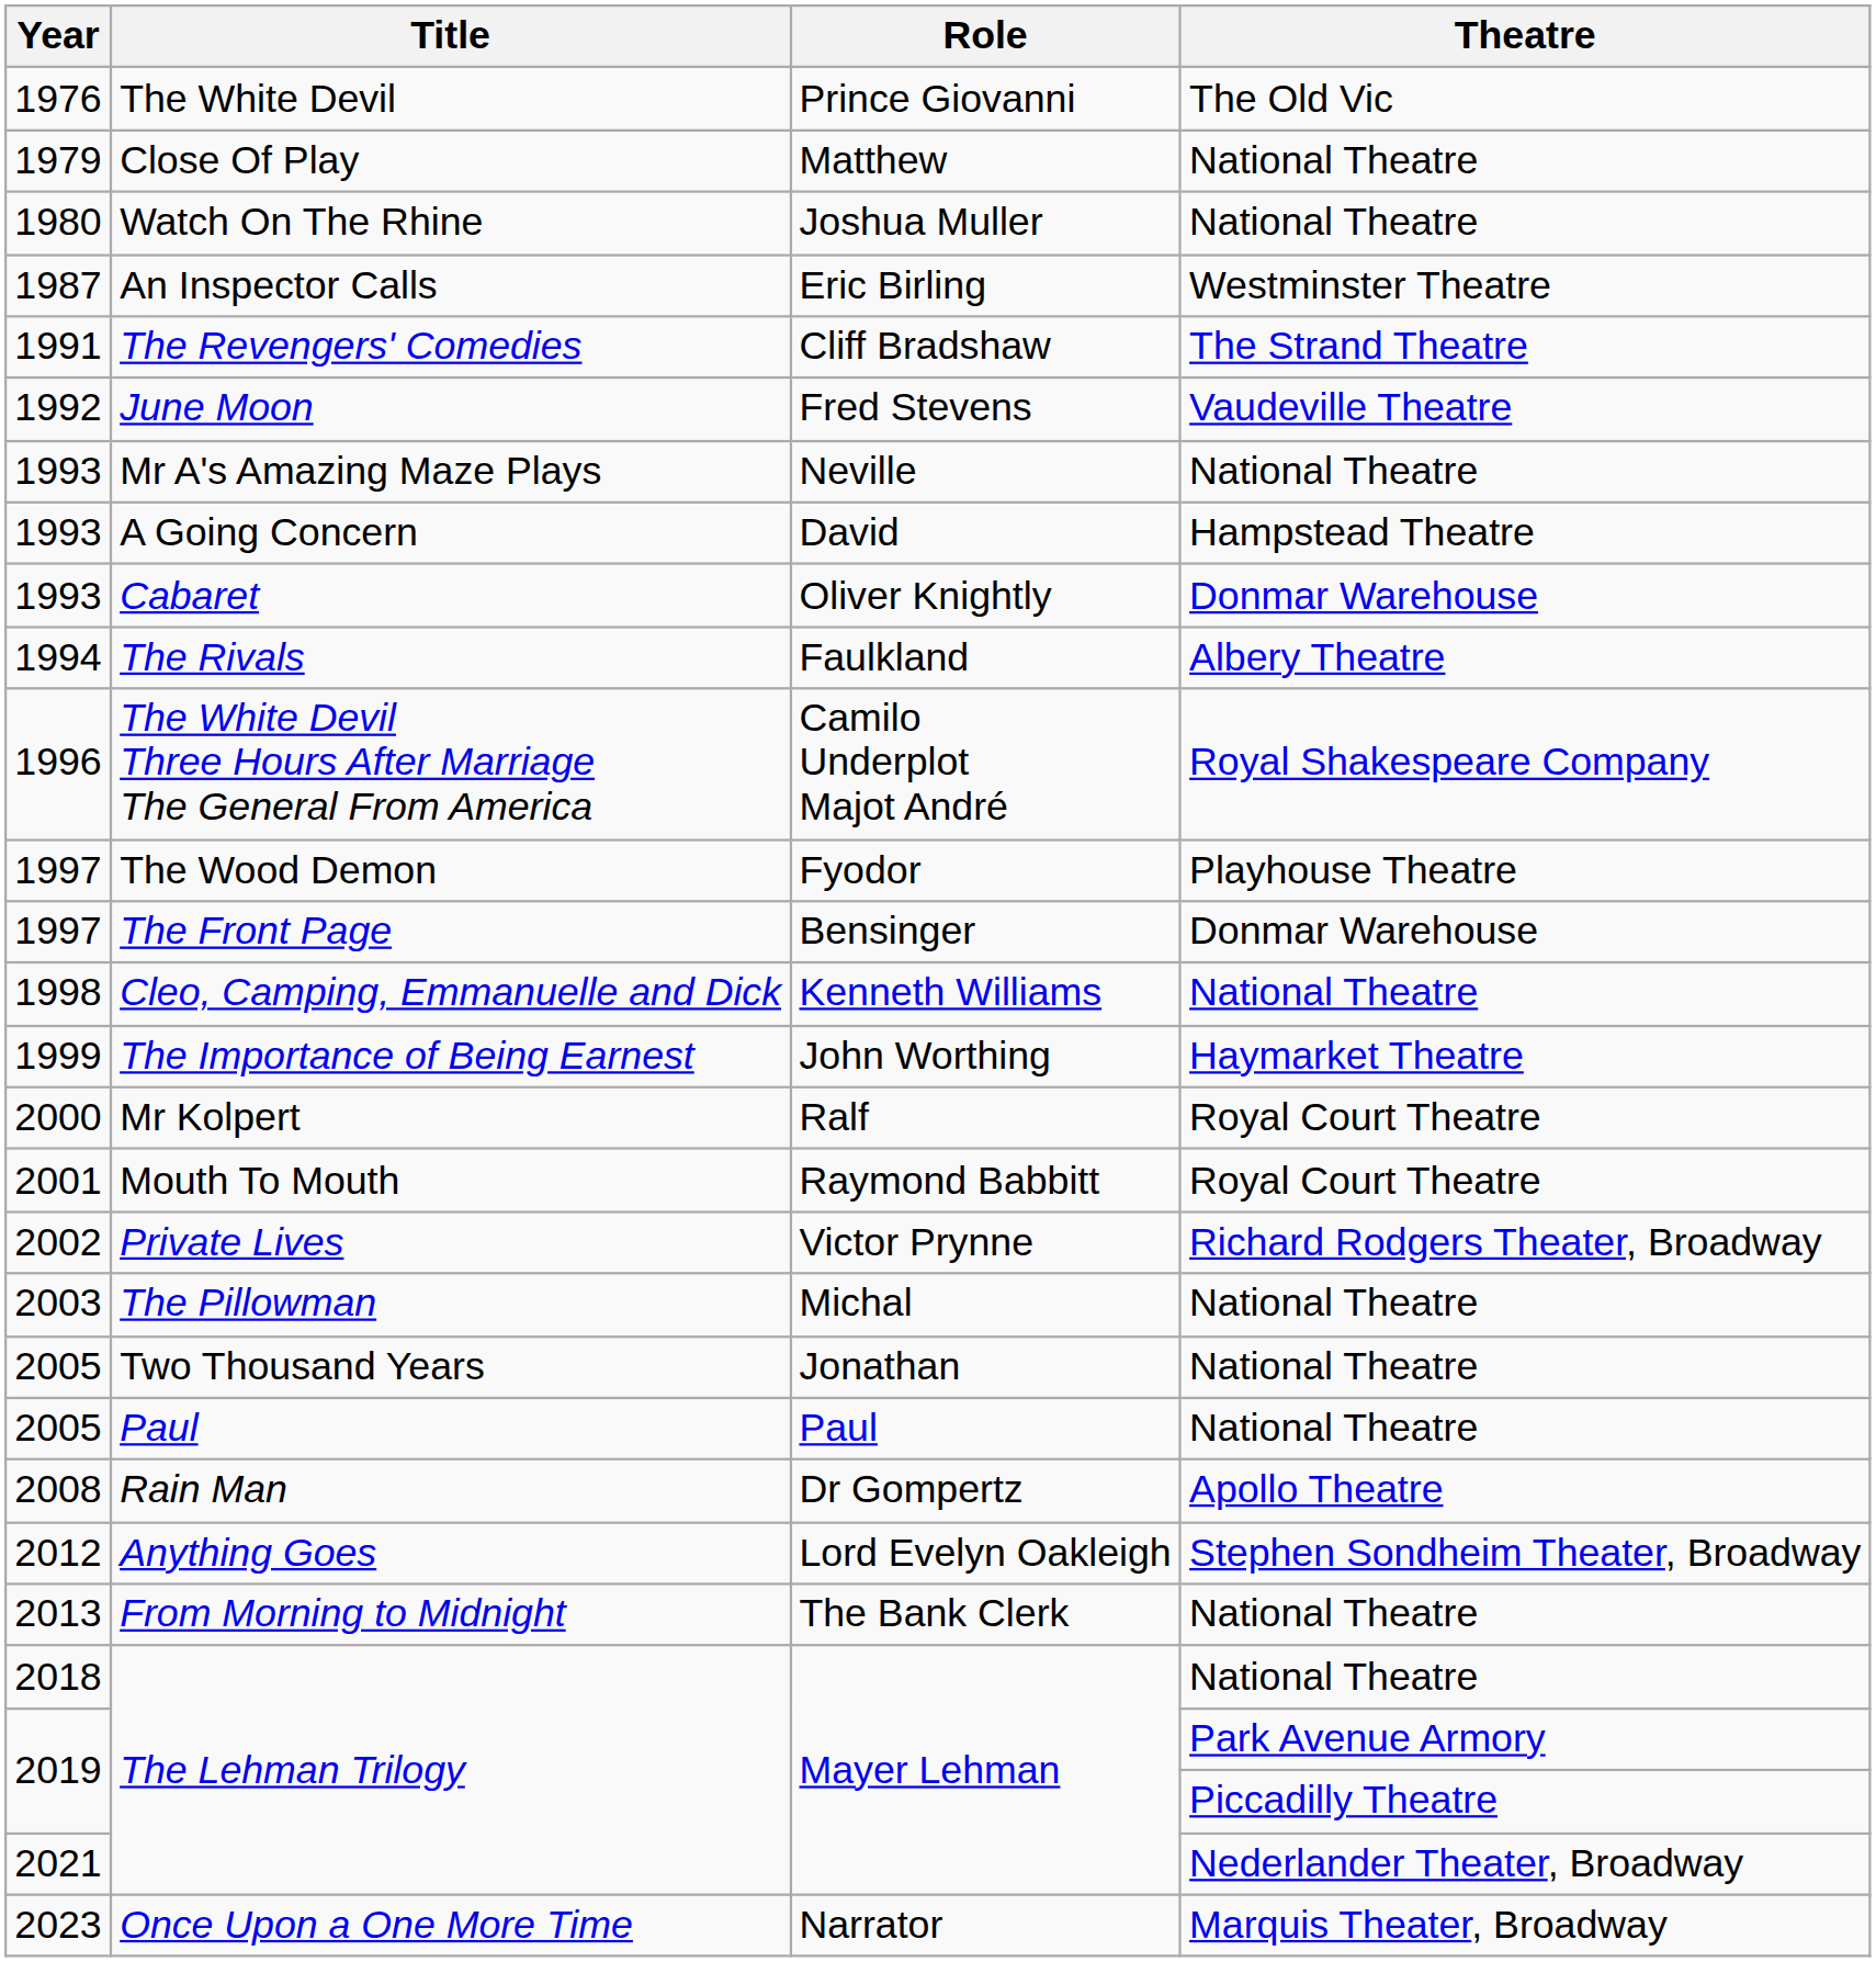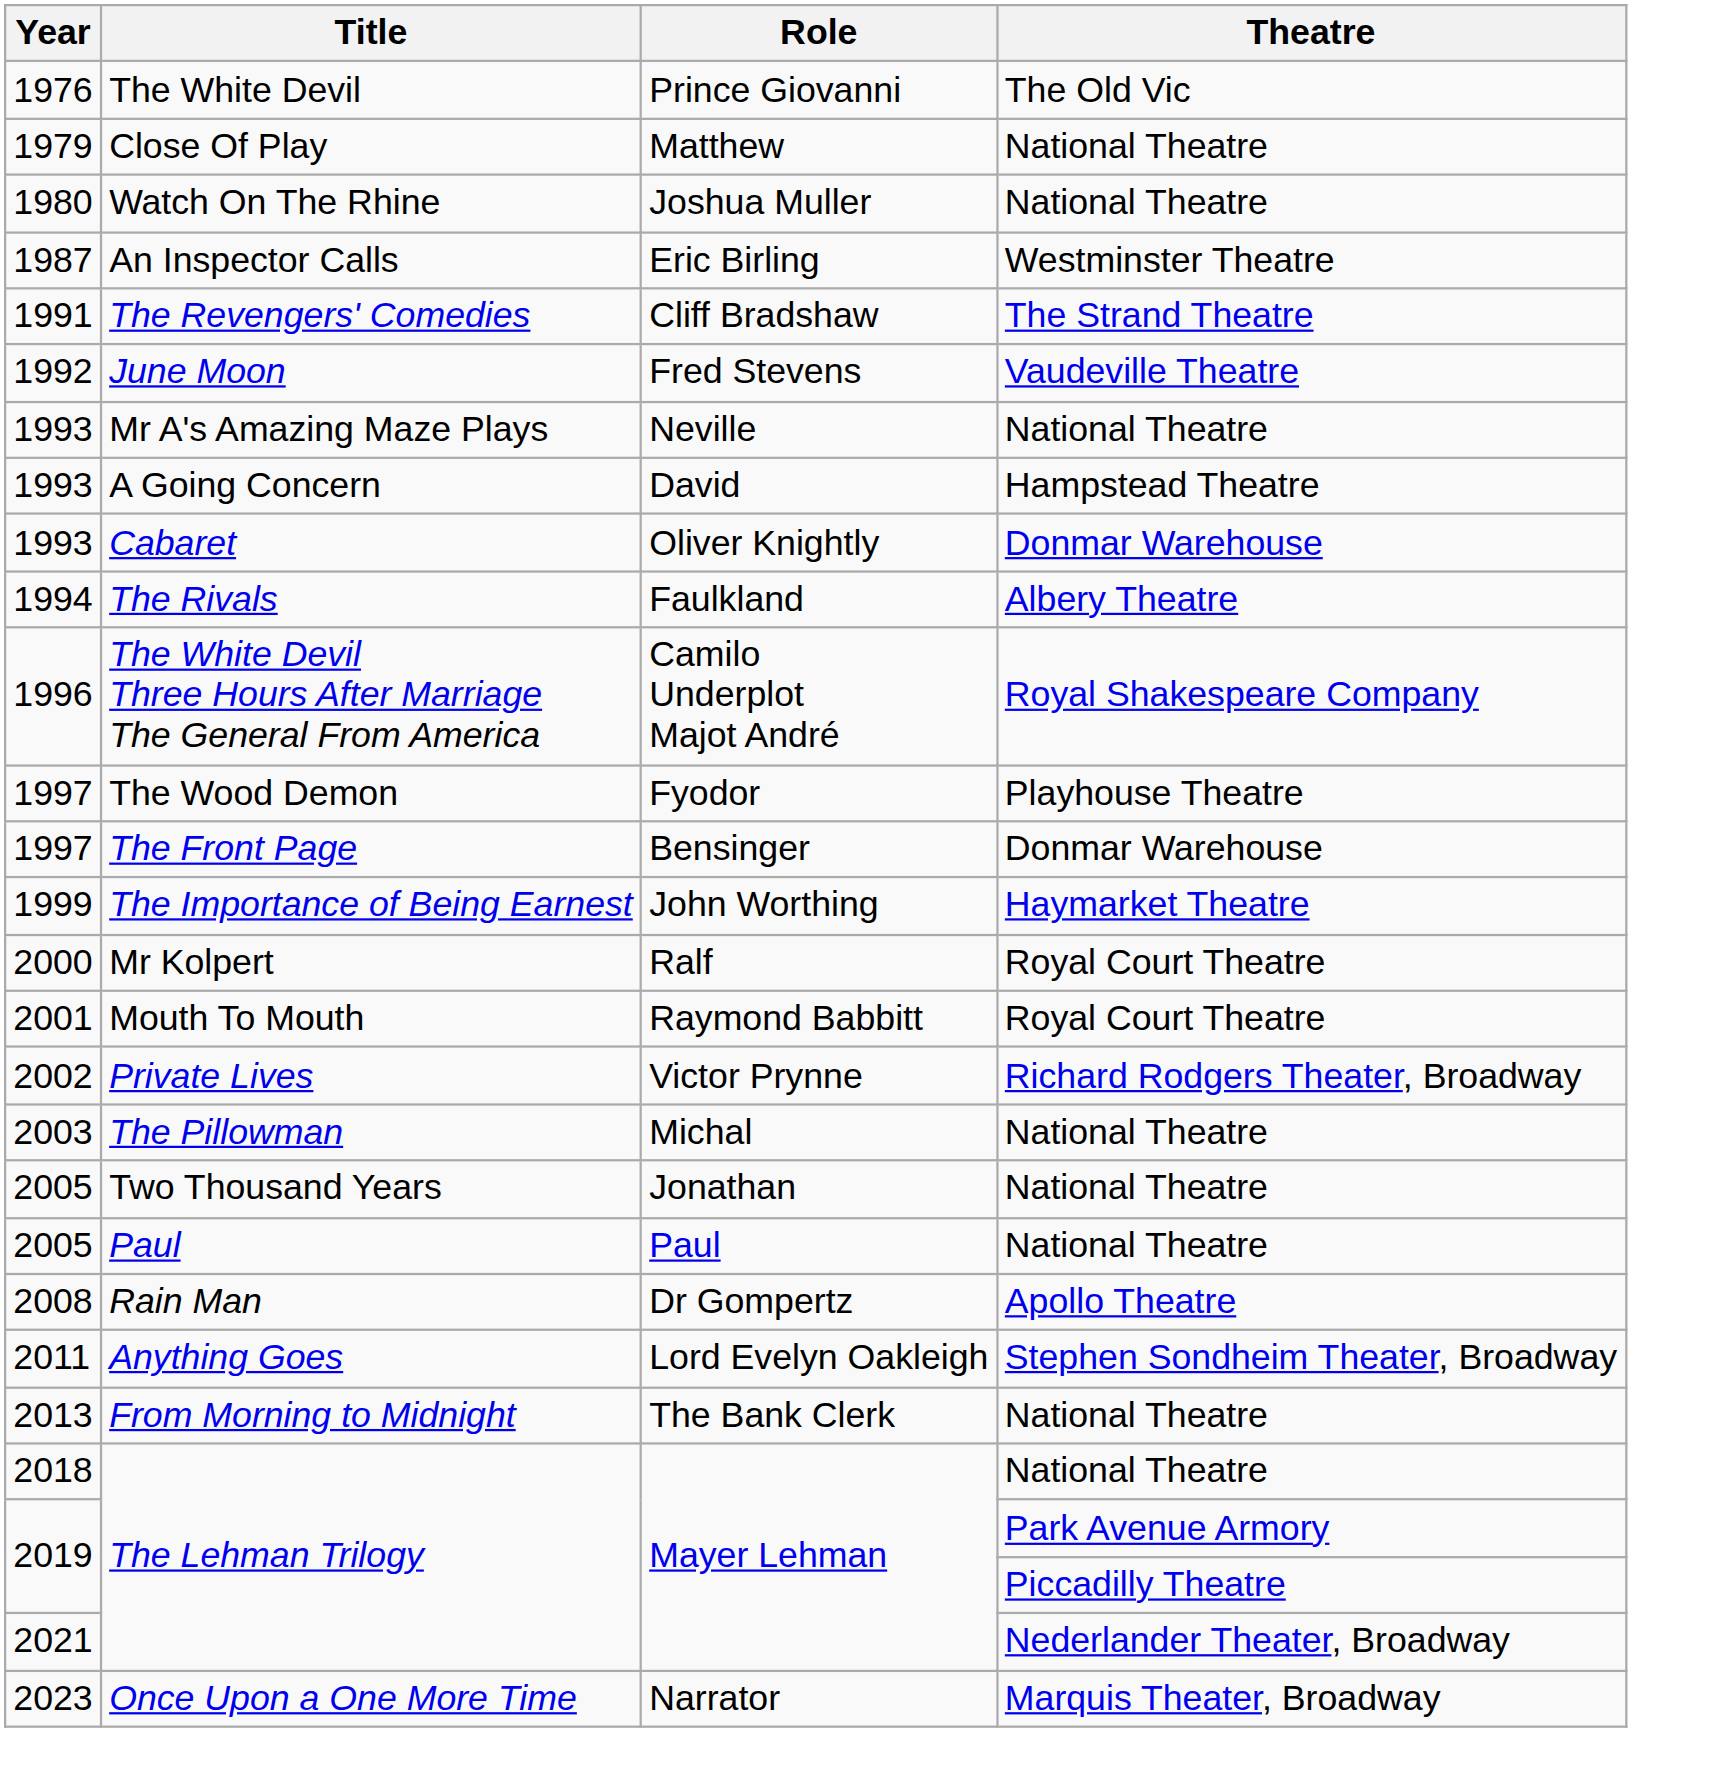- row: 1998 | Cleo, Camping, Emmanuelle and Dick | Kenneth Williams | National Theatre
Anything Goes | Year: 2012 -> 2011
